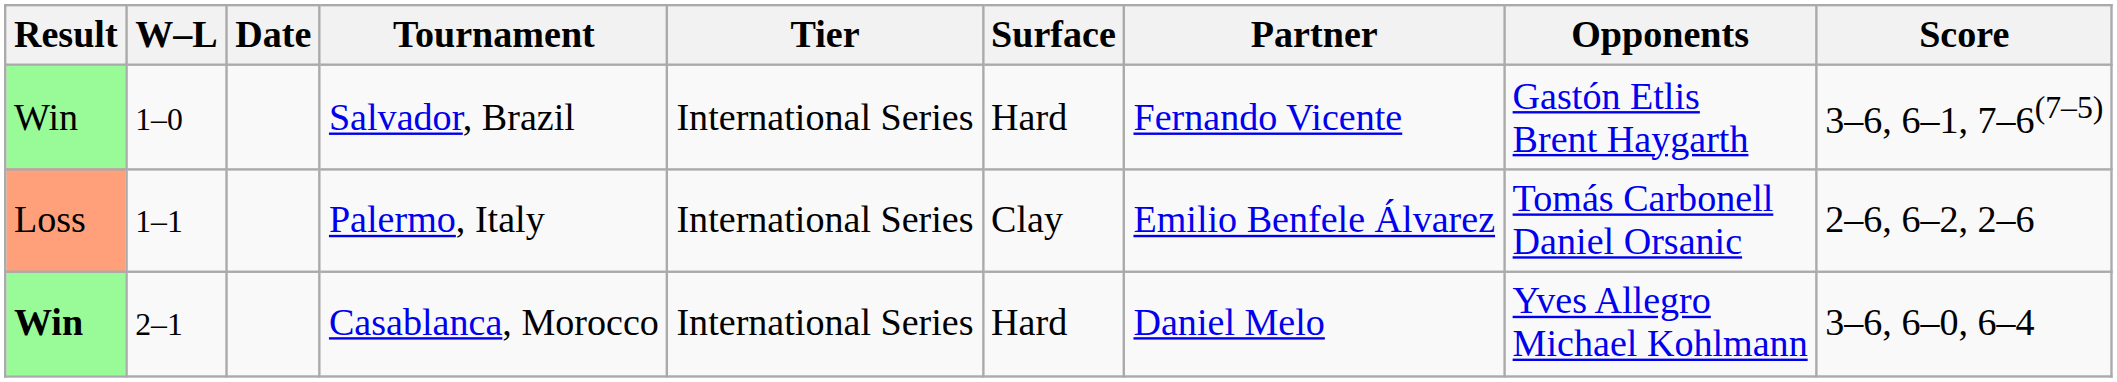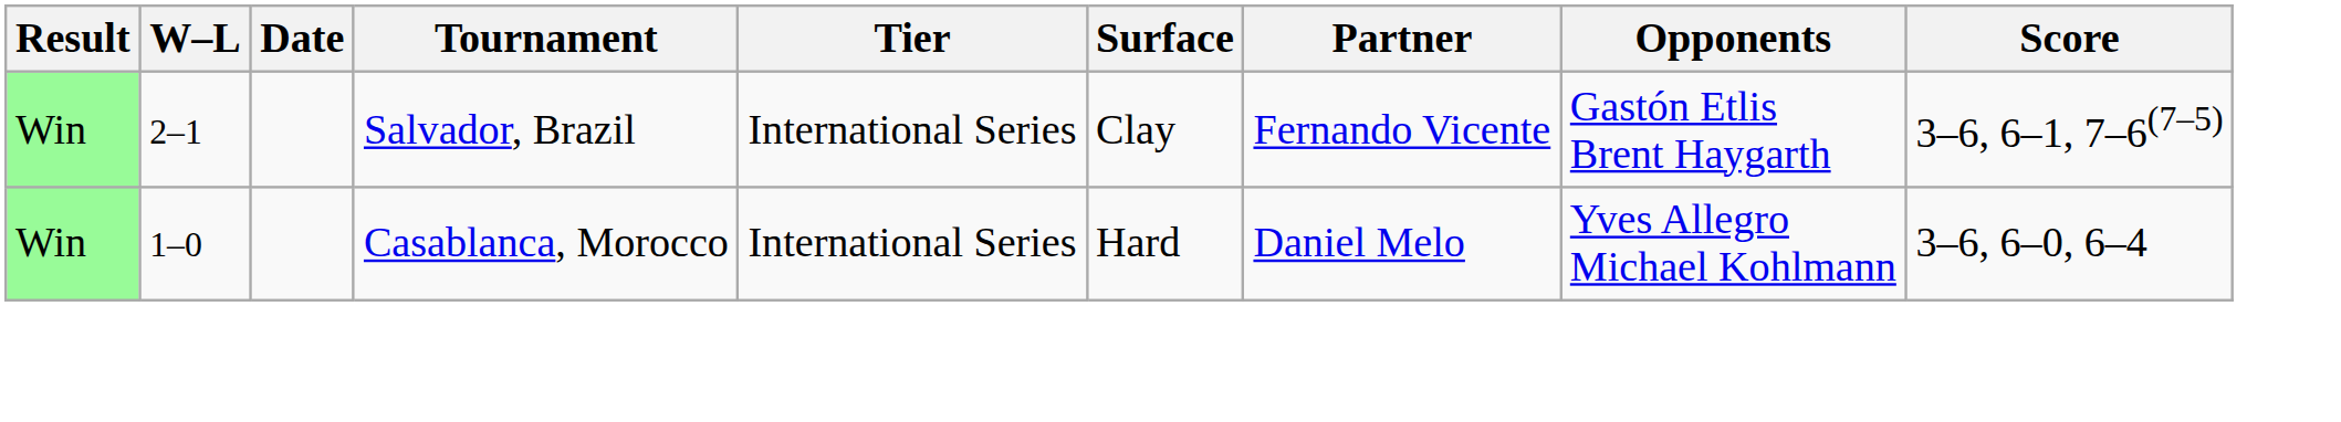Salvador, Brazil | W–L: 1–0 -> 2–1
Salvador, Brazil | Surface: Hard -> Clay
- row: Loss | 1–1 | Palermo, Italy | International Series | Clay | Emilio Benfele Álvarez | Tomás Carbonell Daniel Orsanic | 2–6, 6–2, 2–6
Casablanca, Morocco | Result: bold -> normal
Casablanca, Morocco | W–L: 2–1 -> 1–0
